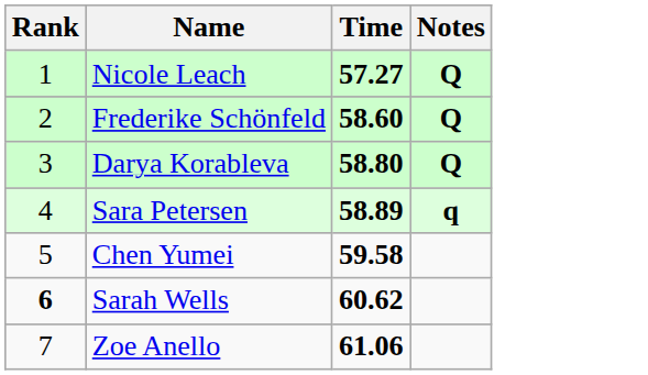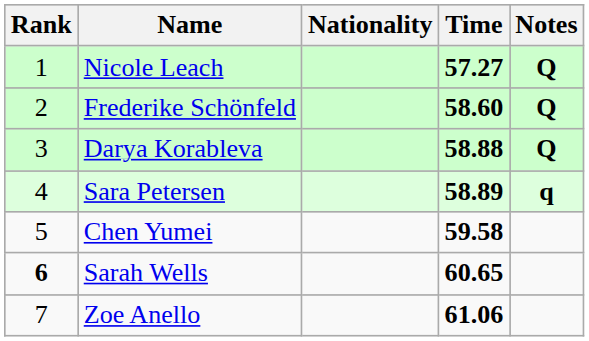+ column: Nationality
Darya Korableva | Time: 58.80 -> 58.88
Sarah Wells | Time: 60.62 -> 60.65
